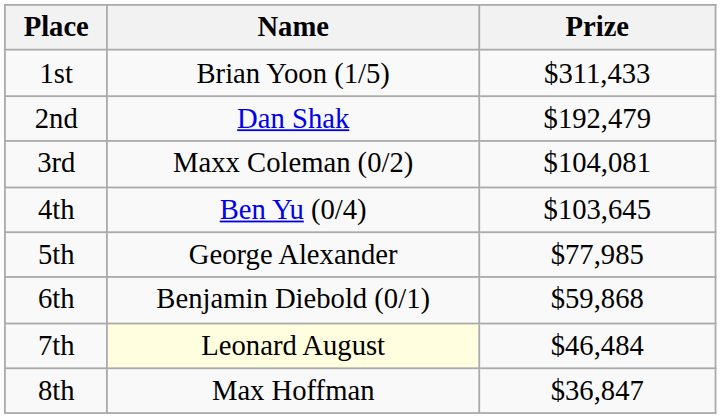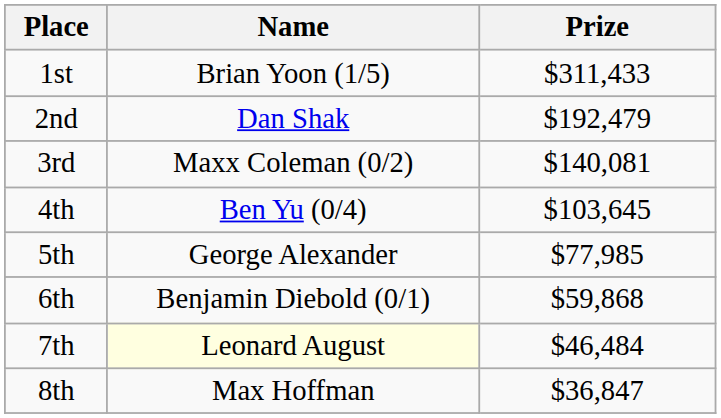3rd | Prize: $104,081 -> $140,081
